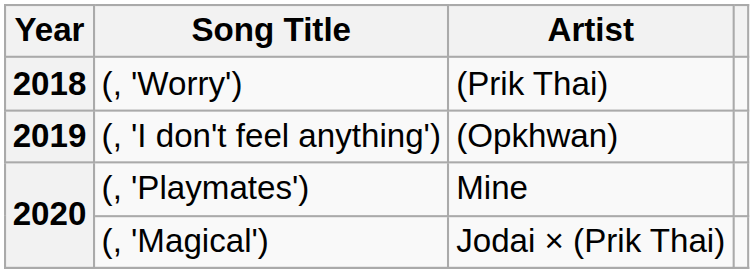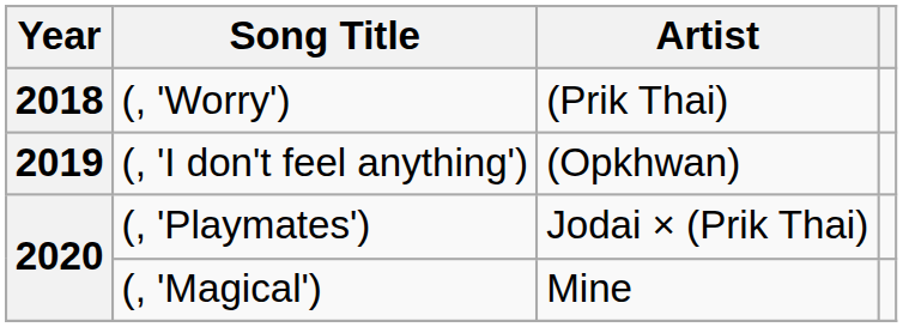(, 'Playmates') | Artist: Mine -> Jodai × (Prik Thai)
(, 'Magical') | Artist: Jodai × (Prik Thai) -> Mine
